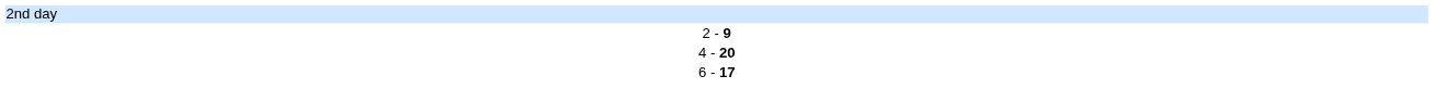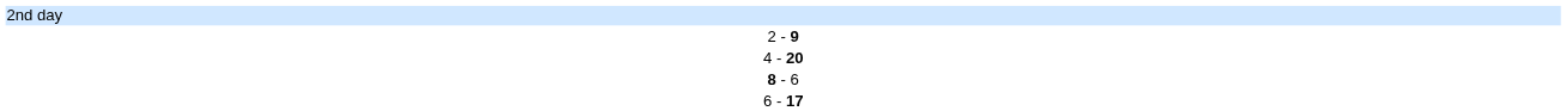+ row: 8 - 6
